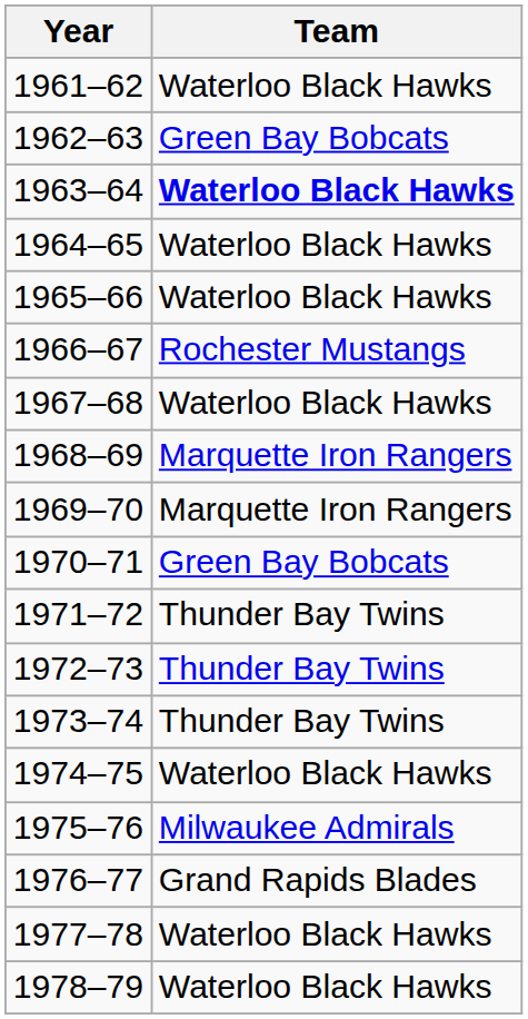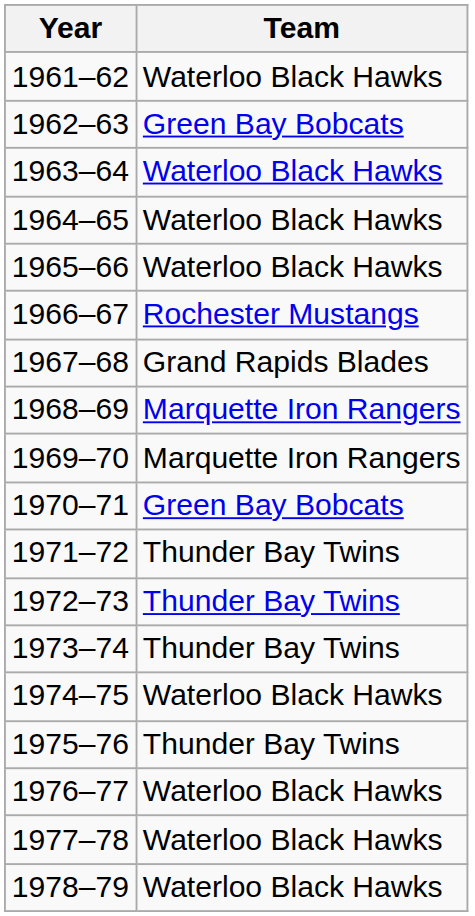1963–64 | Team: bold -> normal
1967–68 | Team: Waterloo Black Hawks -> Grand Rapids Blades
1975–76 | Team: Milwaukee Admirals -> Thunder Bay Twins
1976–77 | Team: Grand Rapids Blades -> Waterloo Black Hawks
